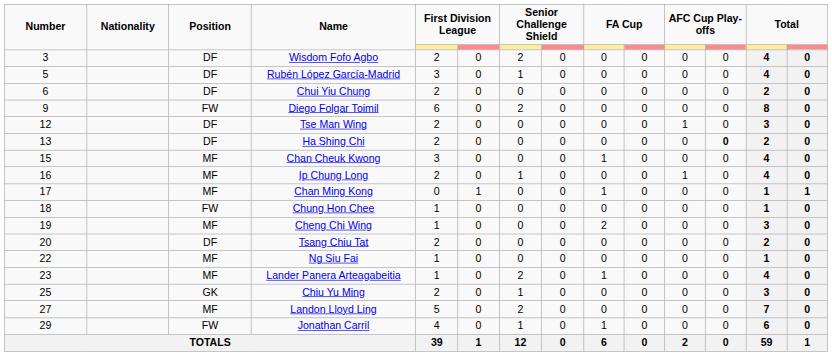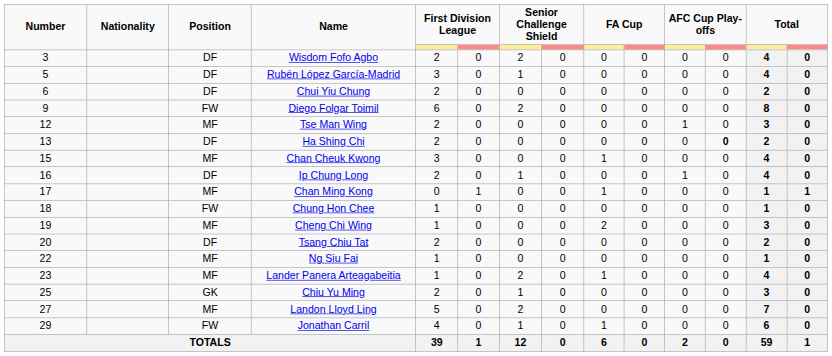Tse Man Wing | Position: DF -> MF
Ip Chung Long | Position: MF -> DF
